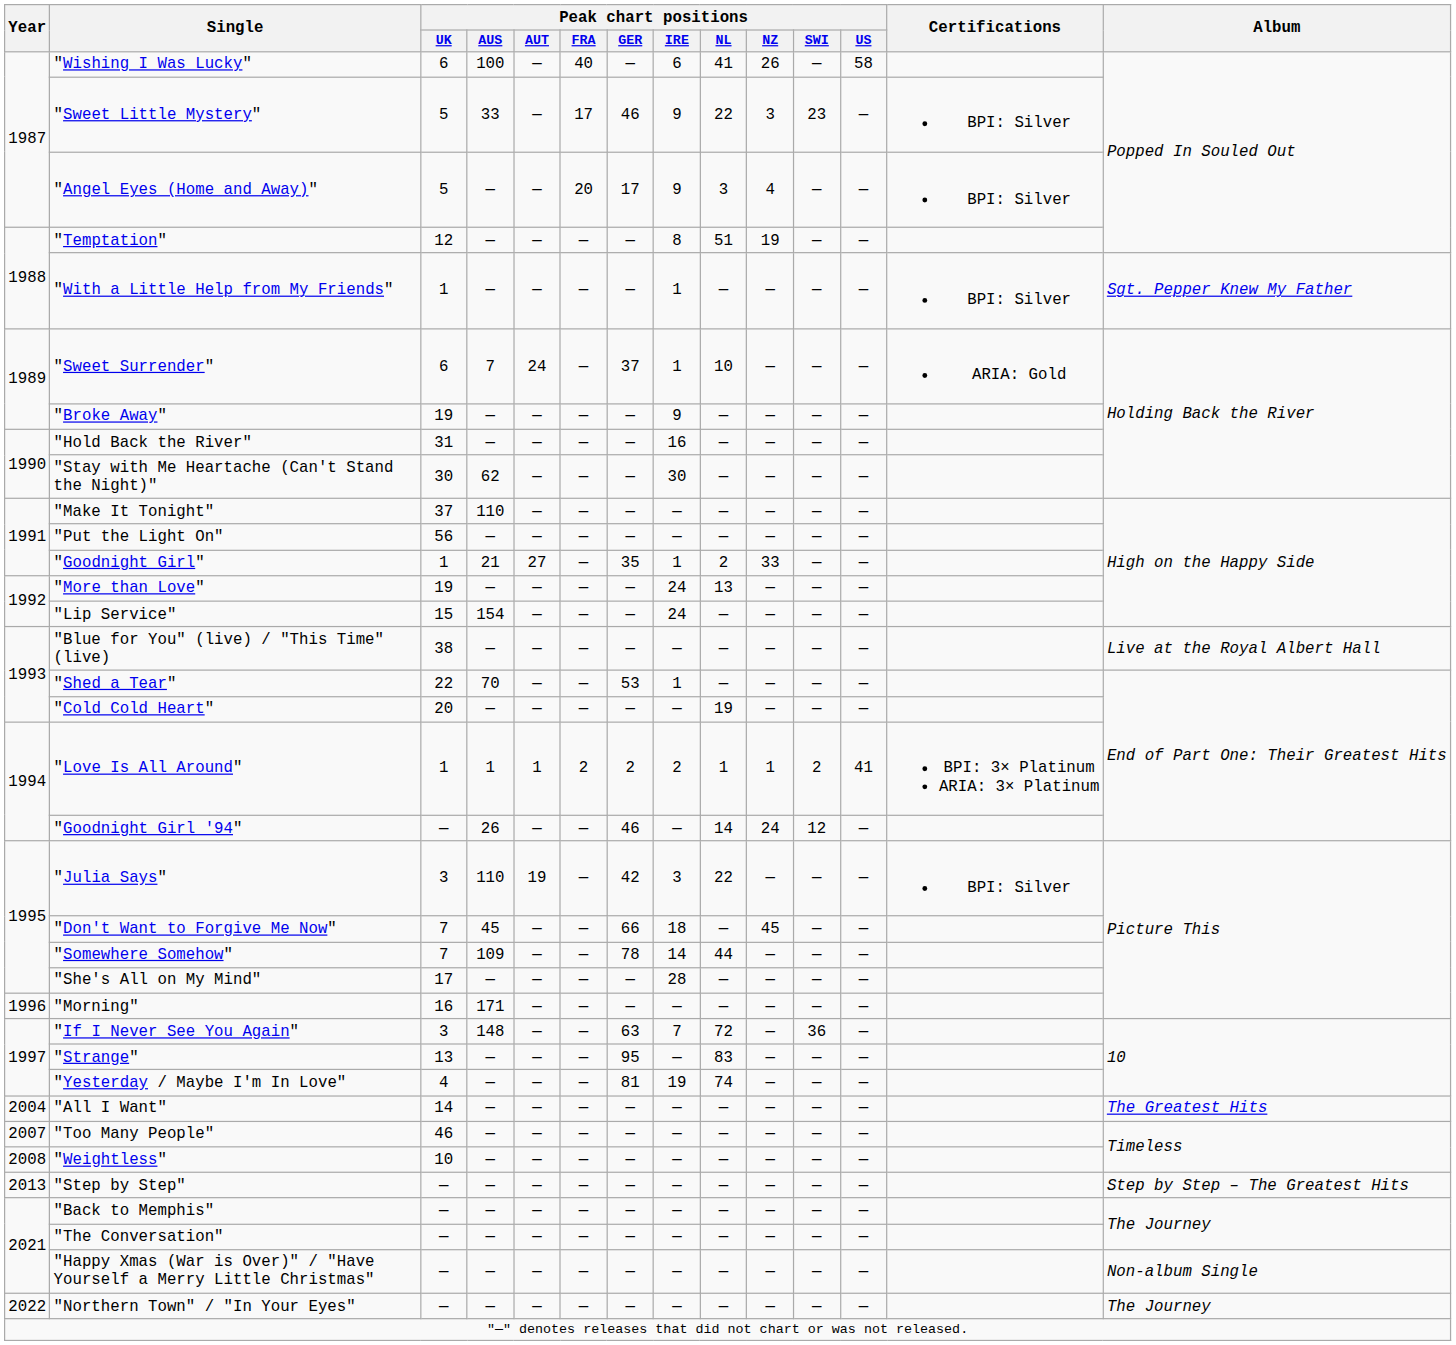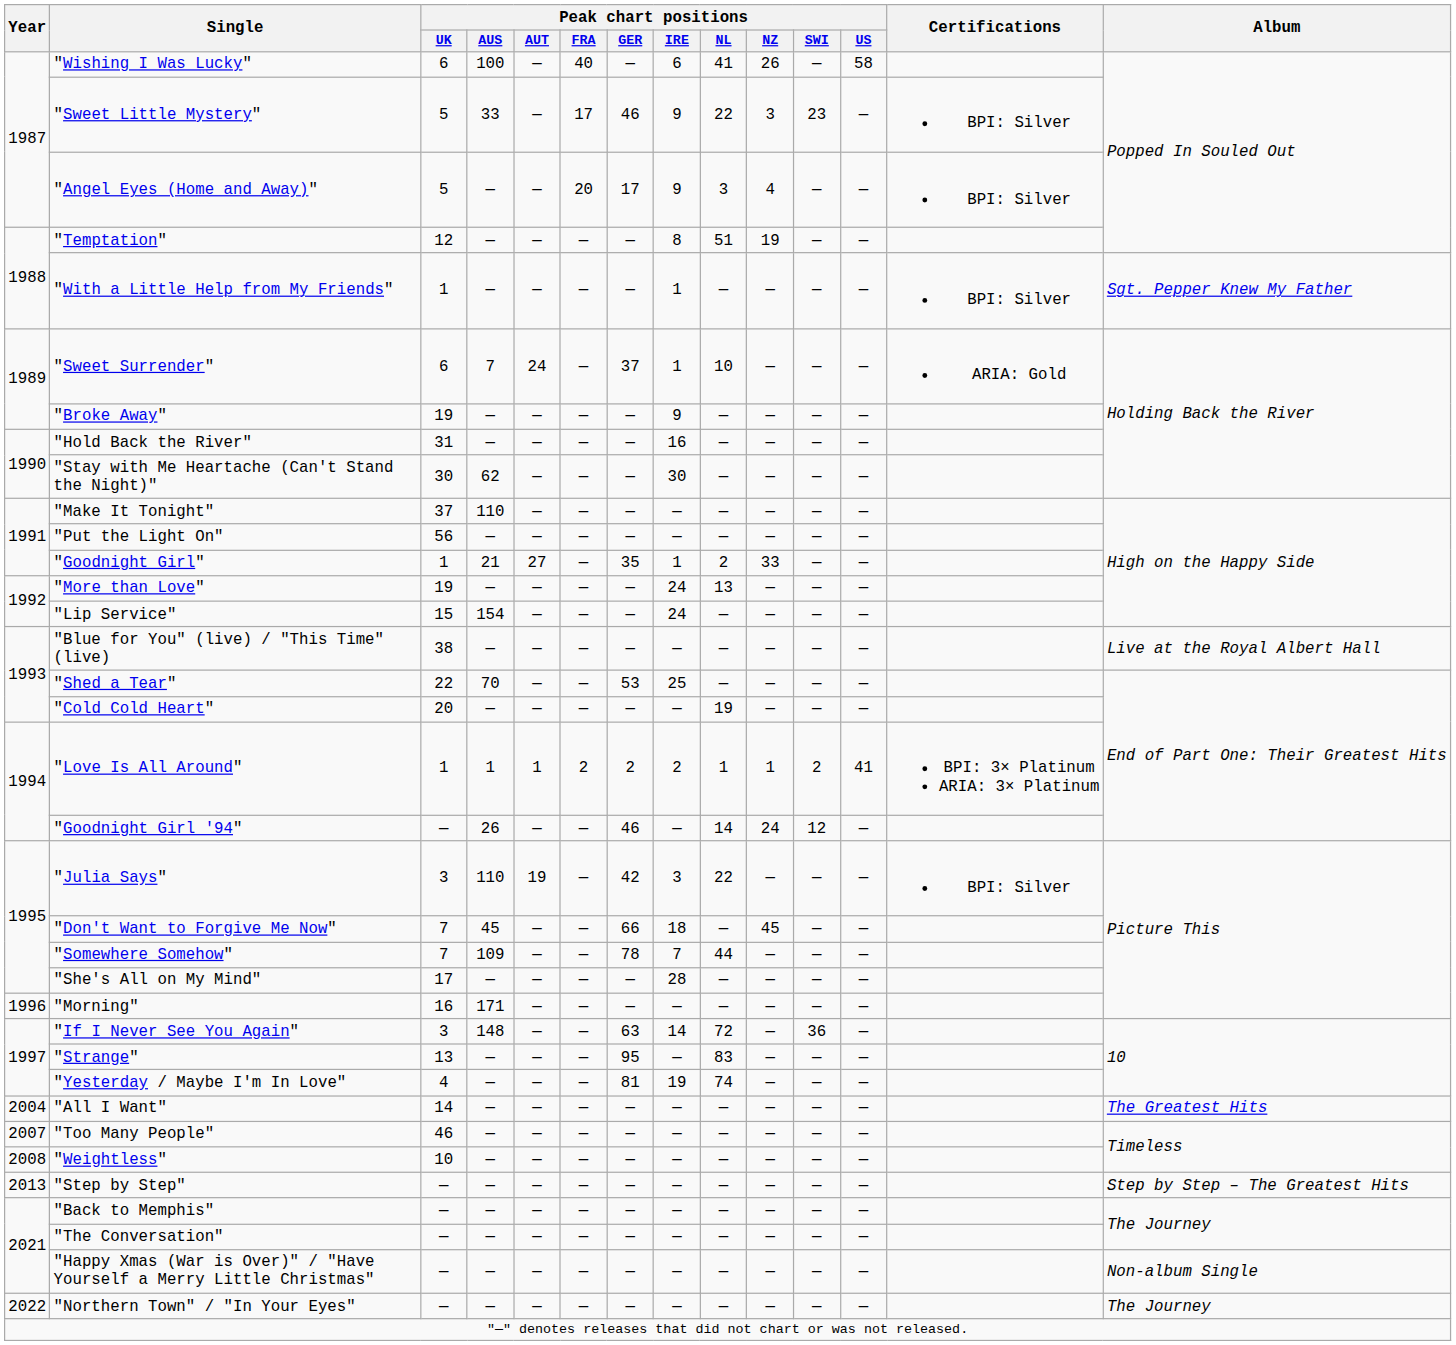"Shed a Tear" | Peak chart positions / IRE: 1 -> 25
"Somewhere Somehow" | Peak chart positions / IRE: 14 -> 7
"If I Never See You Again" | Peak chart positions / IRE: 7 -> 14
